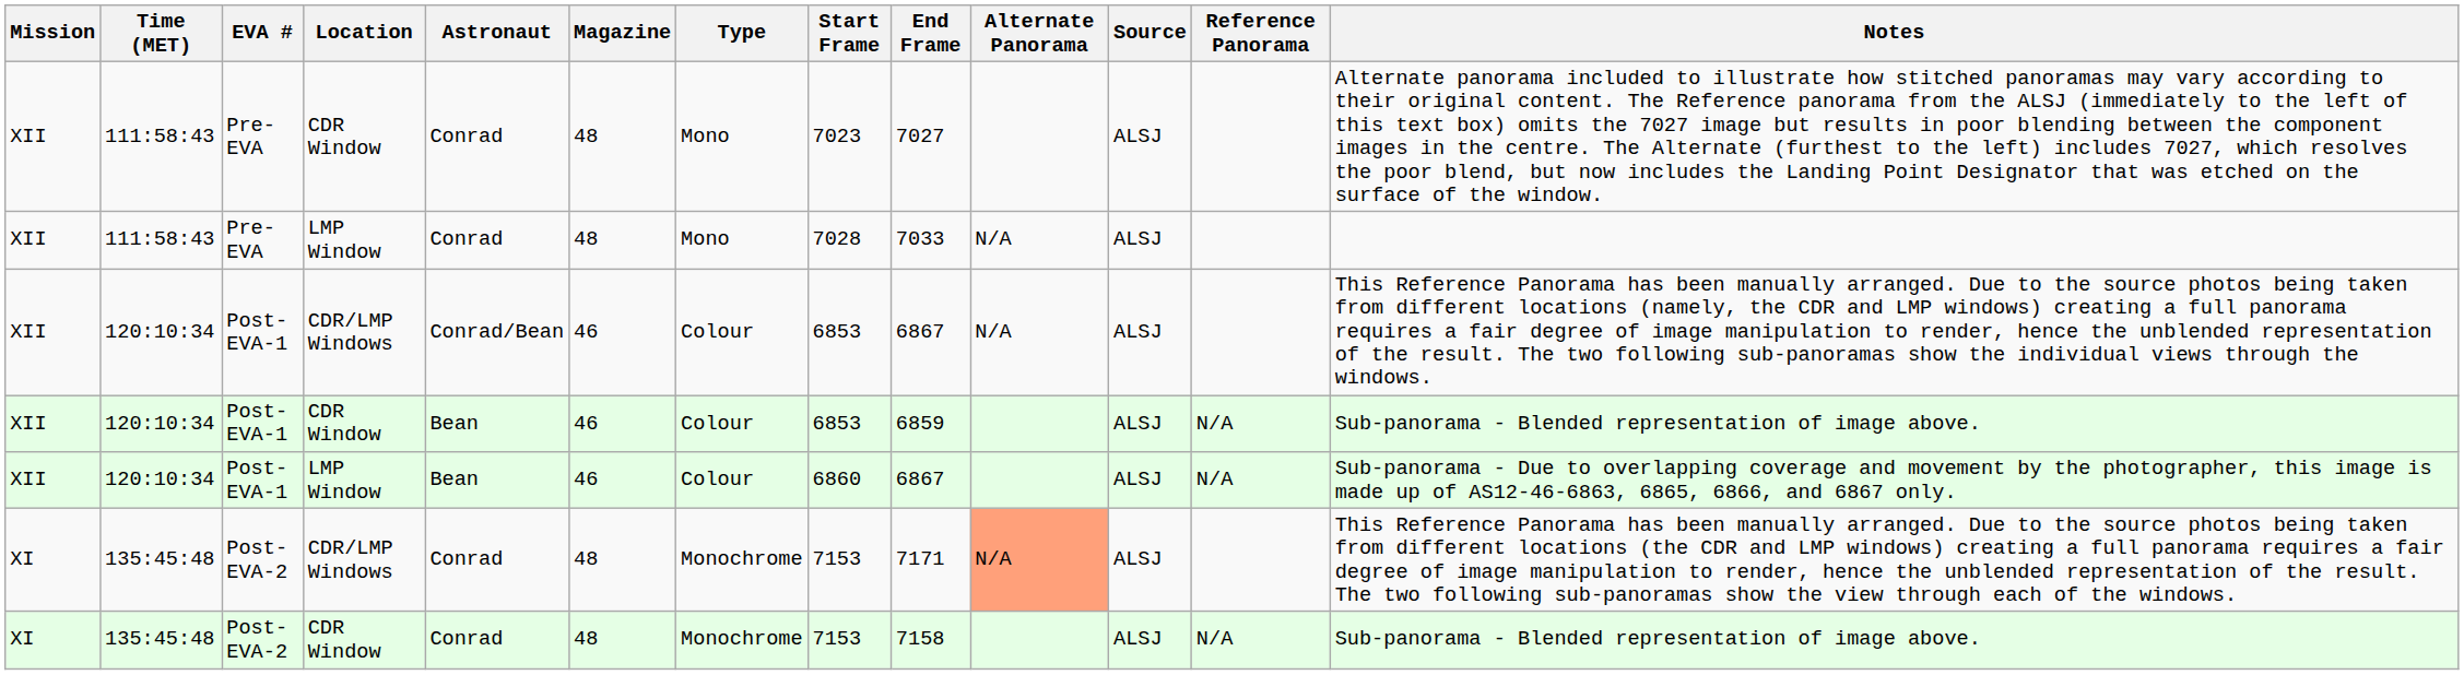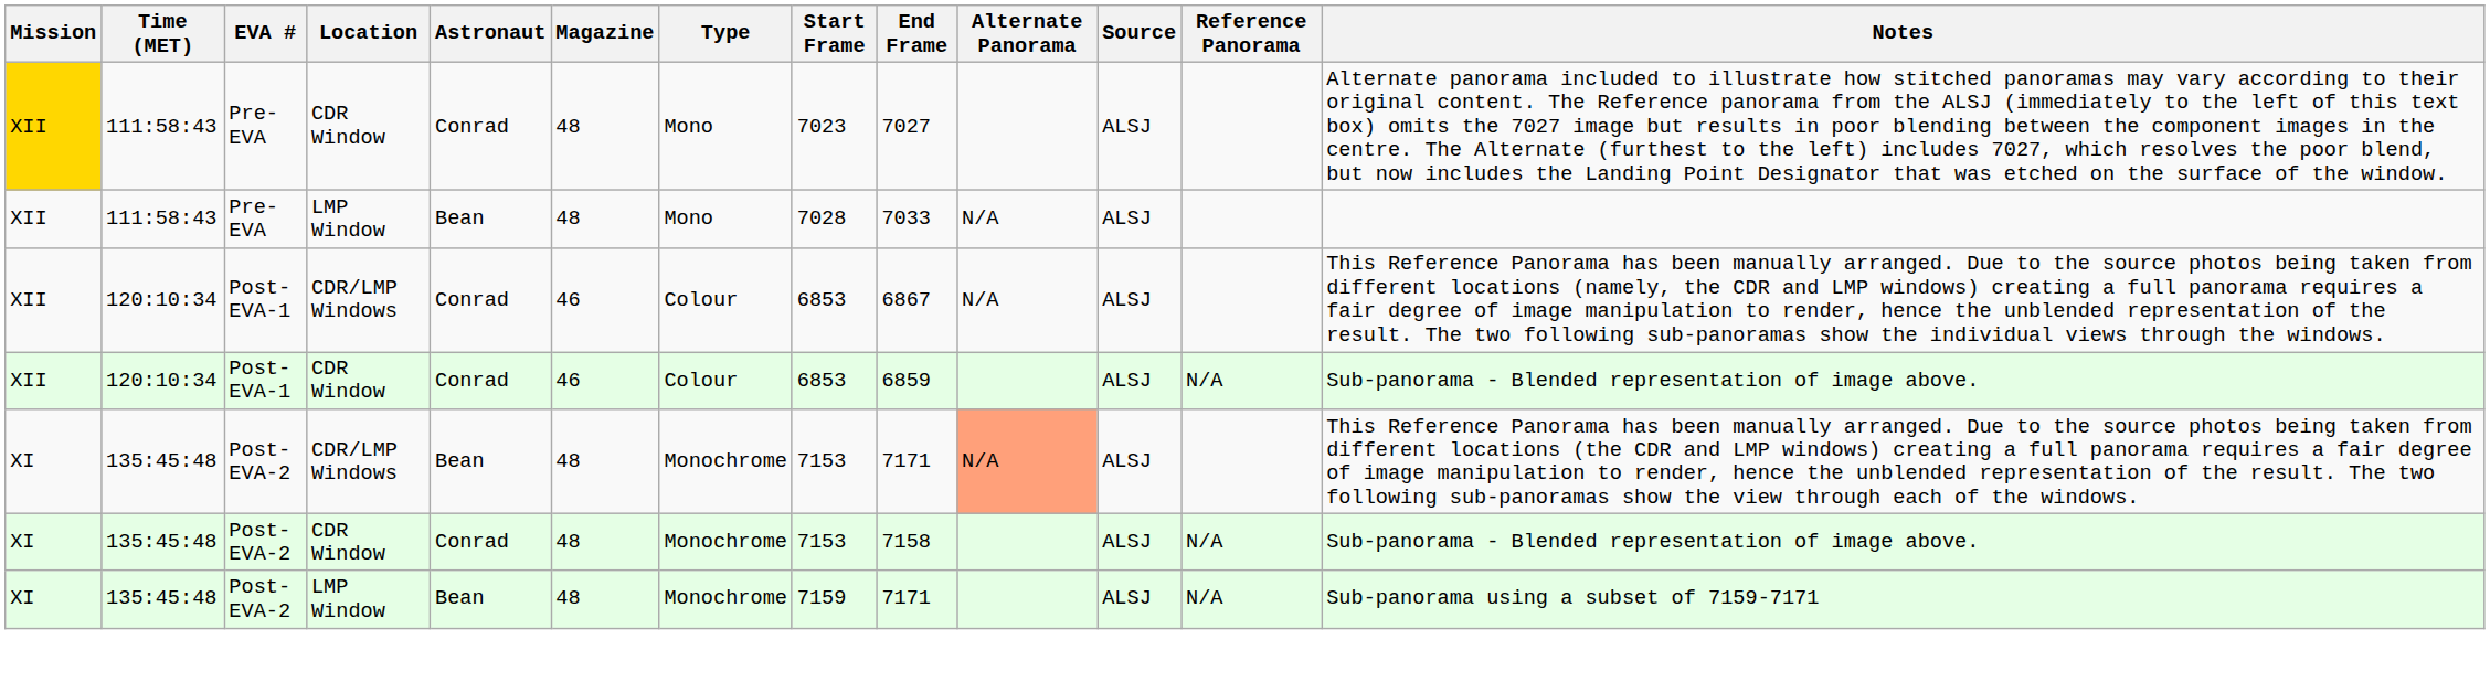111:58:43 / CDR Window | Mission: no background -> gold background
111:58:43 / LMP Window | Astronaut: Conrad -> Bean
120:10:34 / CDR/LMP Windows | Astronaut: Conrad/Bean -> Conrad
120:10:34 / CDR Window | Astronaut: Bean -> Conrad
- row: XII | 120:10:34 | Post-EVA-1 | LMP Window | Bean | 46 | Colour | 6860 | 6867 | ALSJ | N/A | Sub-panorama - Due to overlapping coverage and movement by the photographer, this image is made up of AS12-46-6863, 6865, 6866, and 6867 only.
135:45:48 / CDR/LMP Windows | Astronaut: Conrad -> Bean
+ row: XI | 135:45:48 | Post-EVA-2 | LMP Window | Bean | 48 | Monochrome | 7159 | 7171 | ALSJ | N/A | Sub-panorama using a subset of 7159-7171
